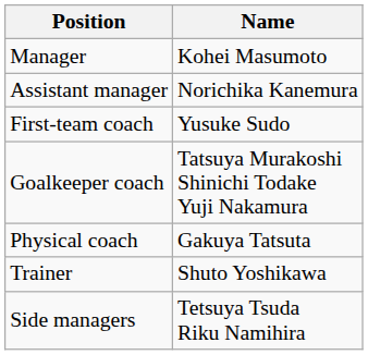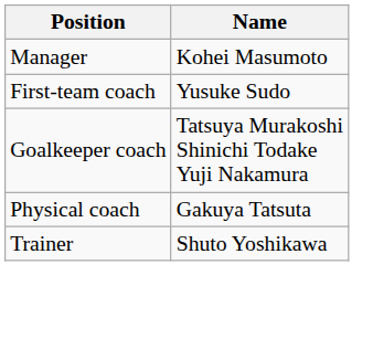- row: Assistant manager | Norichika Kanemura
- row: Side managers | Tetsuya Tsuda Riku Namihira
